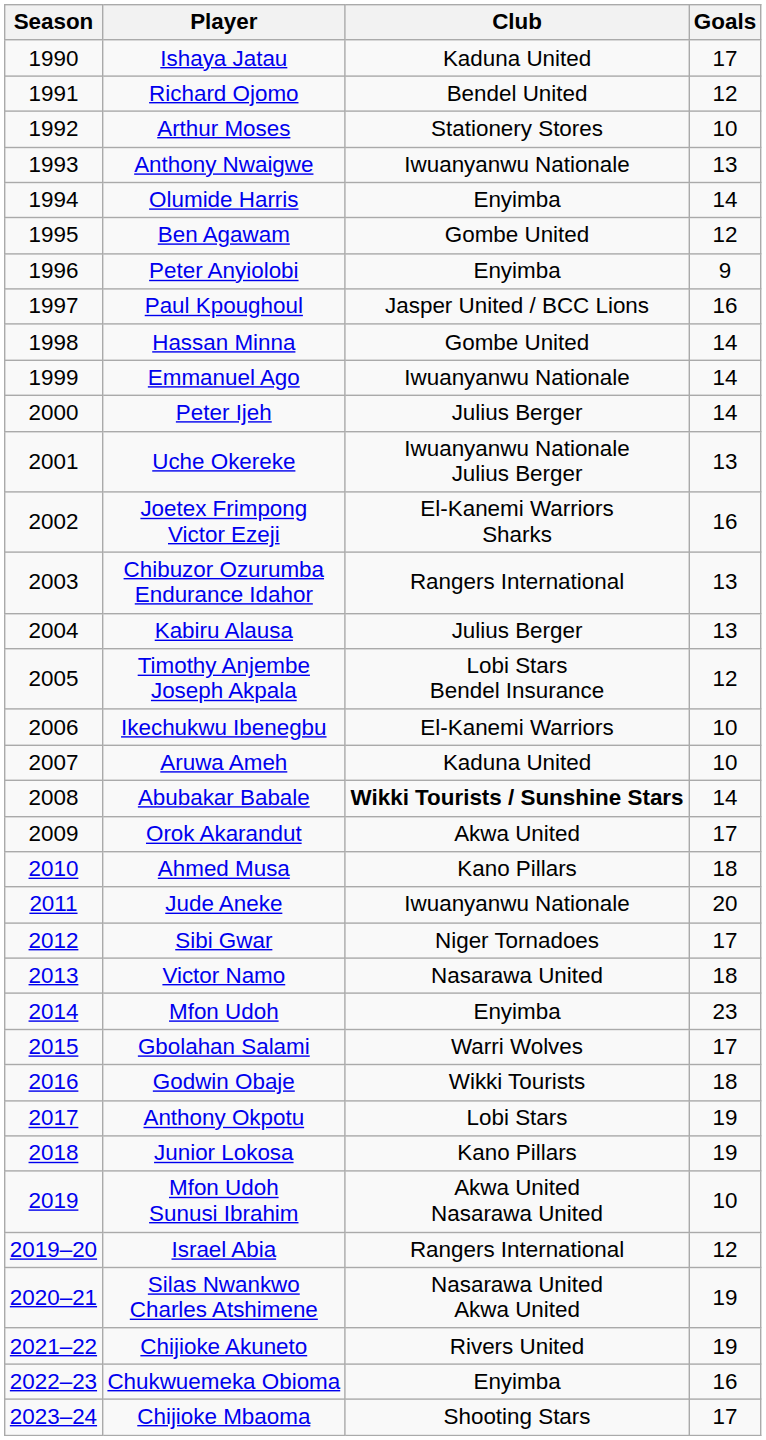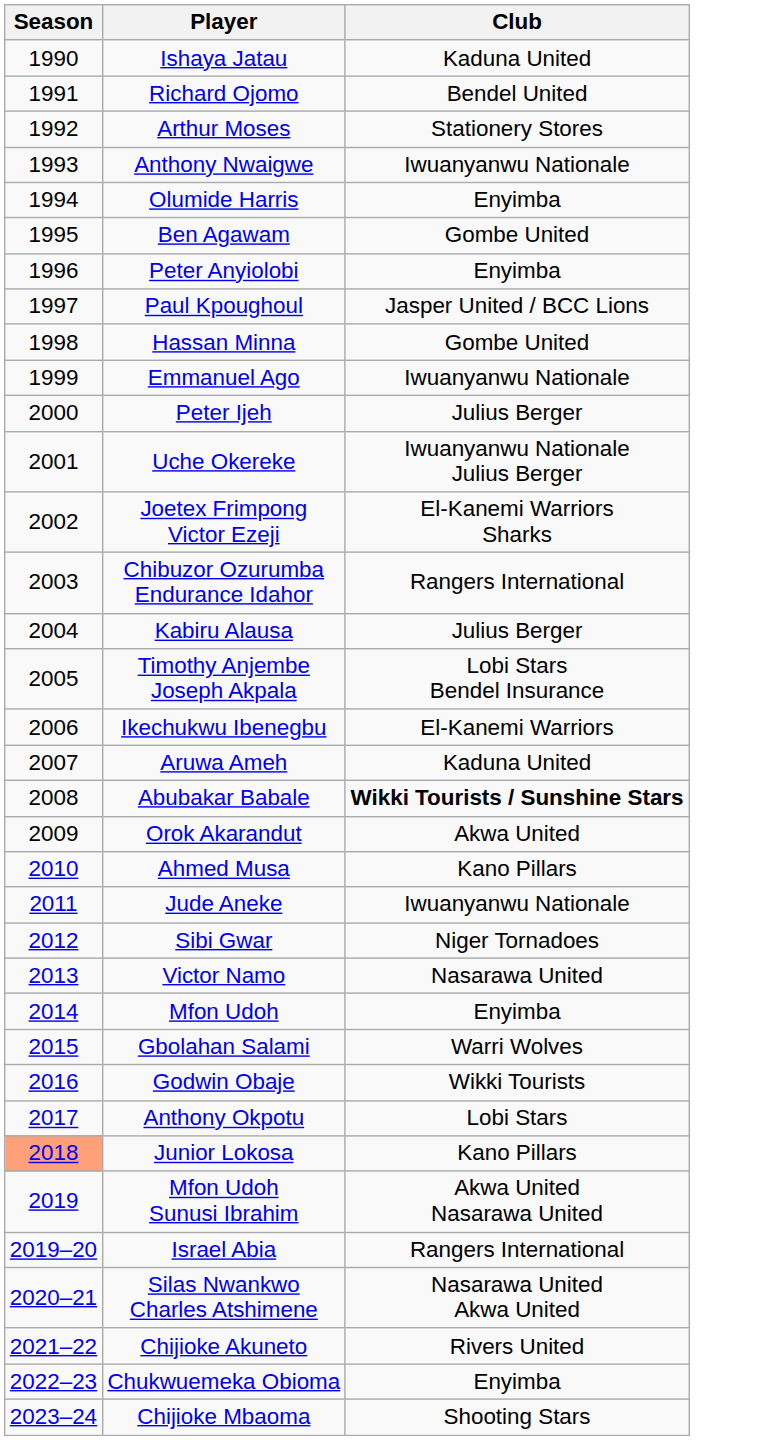- column: Goals | 17 | 12 | 10 | 13 | 14 | 12 | 9 | 16 | 14 | 14 | 14 | 13 | 16 | 13 | 13 | 12 | 10 | 10 | 14 | 17 | 18 | 20 | 17 | 18 | 23 | 17 | 18 | 19 | 19 | 10 | 12 | 19 | 19 | 16 | 17
Junior Lokosa | Season: no background -> lightsalmon background
